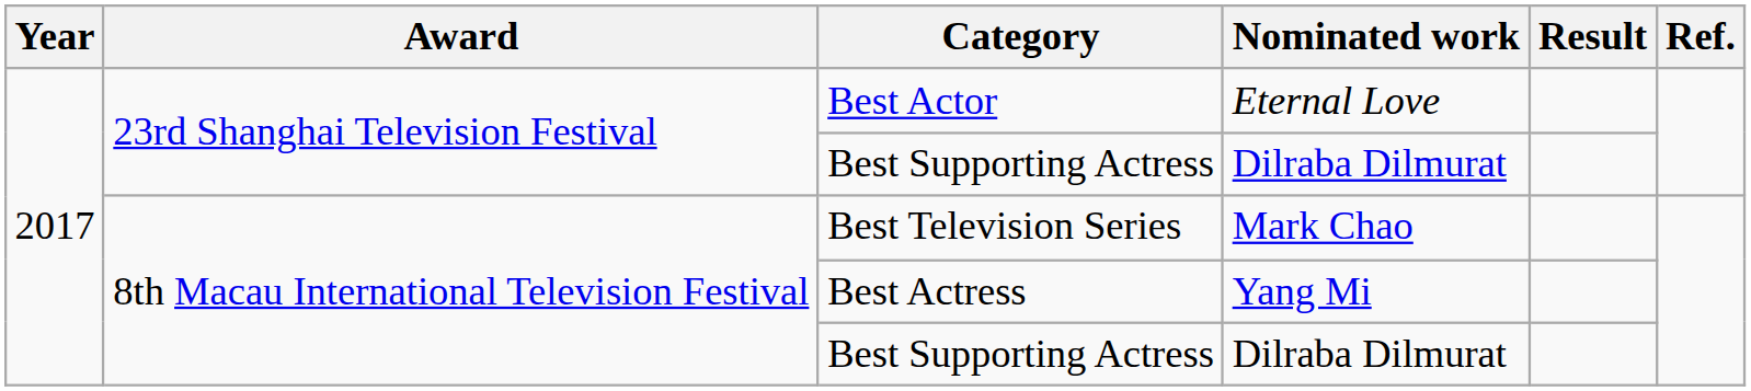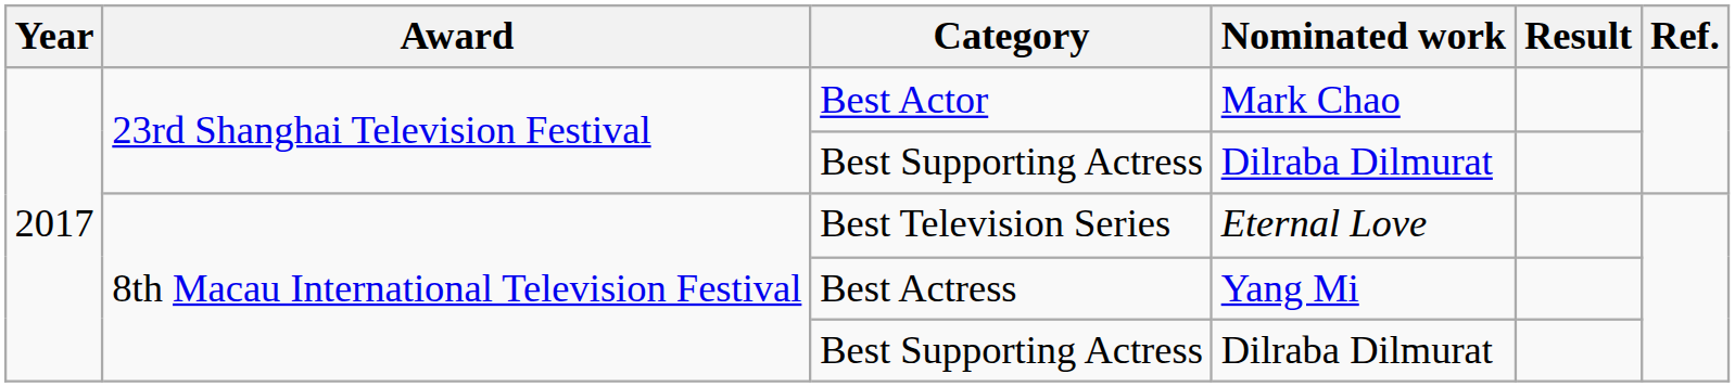Best Actor | Nominated work: Eternal Love -> Mark Chao
Best Television Series | Nominated work: Mark Chao -> Eternal Love
